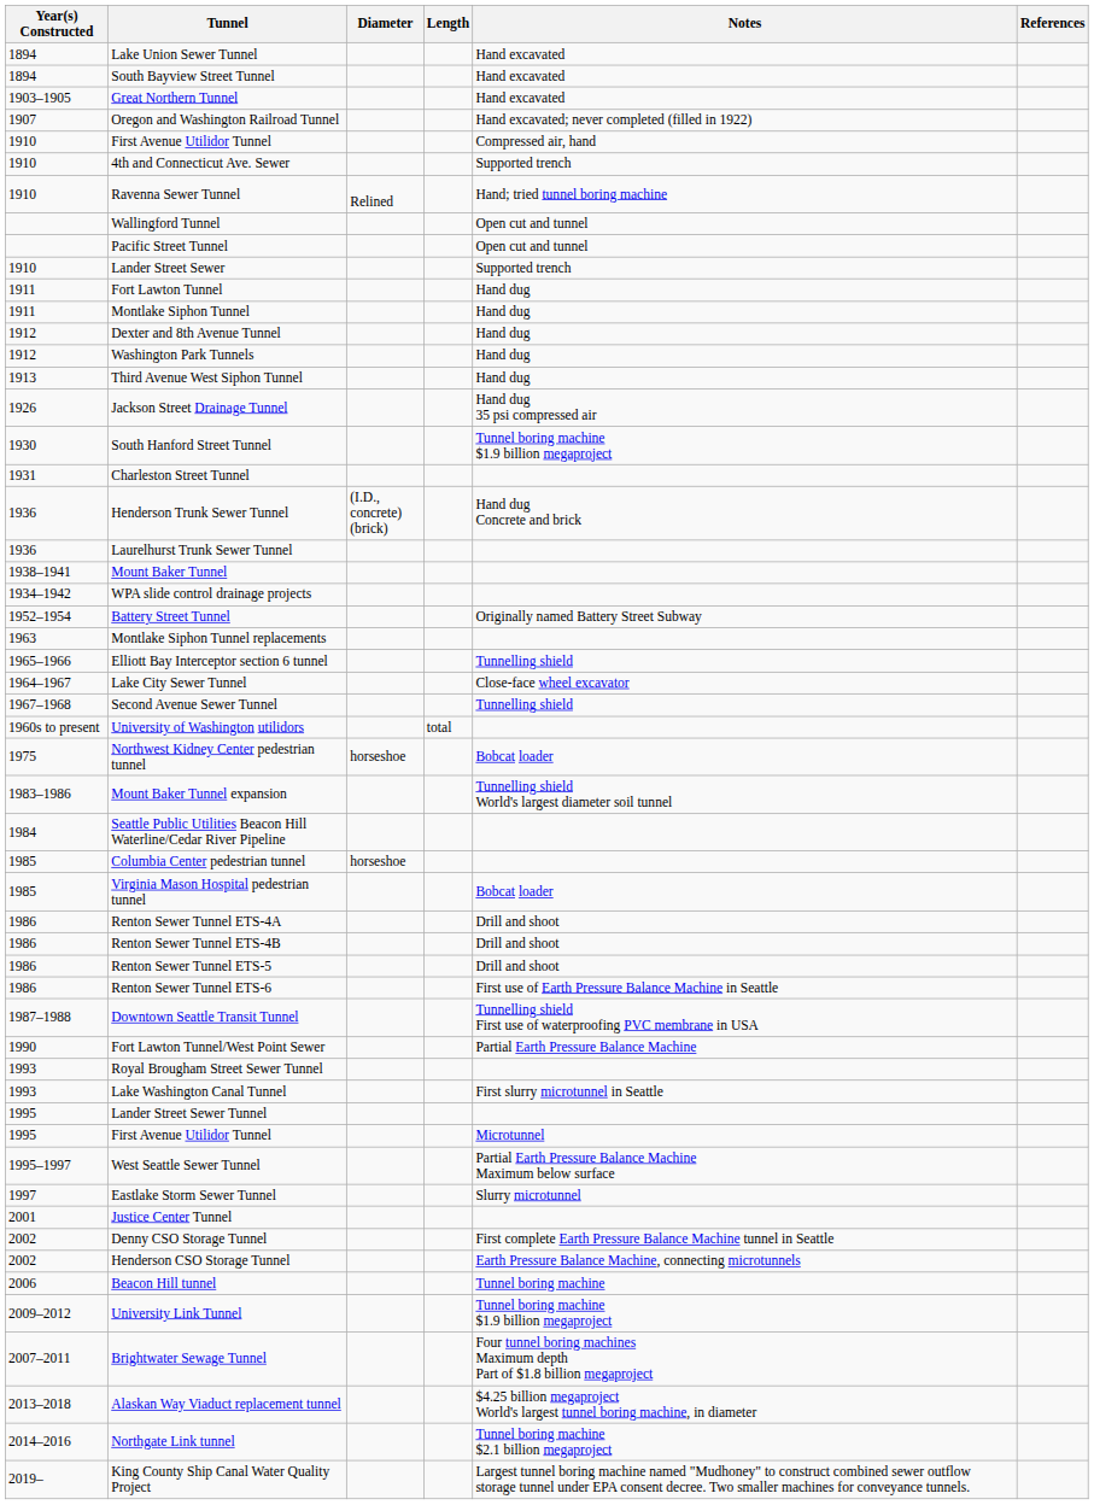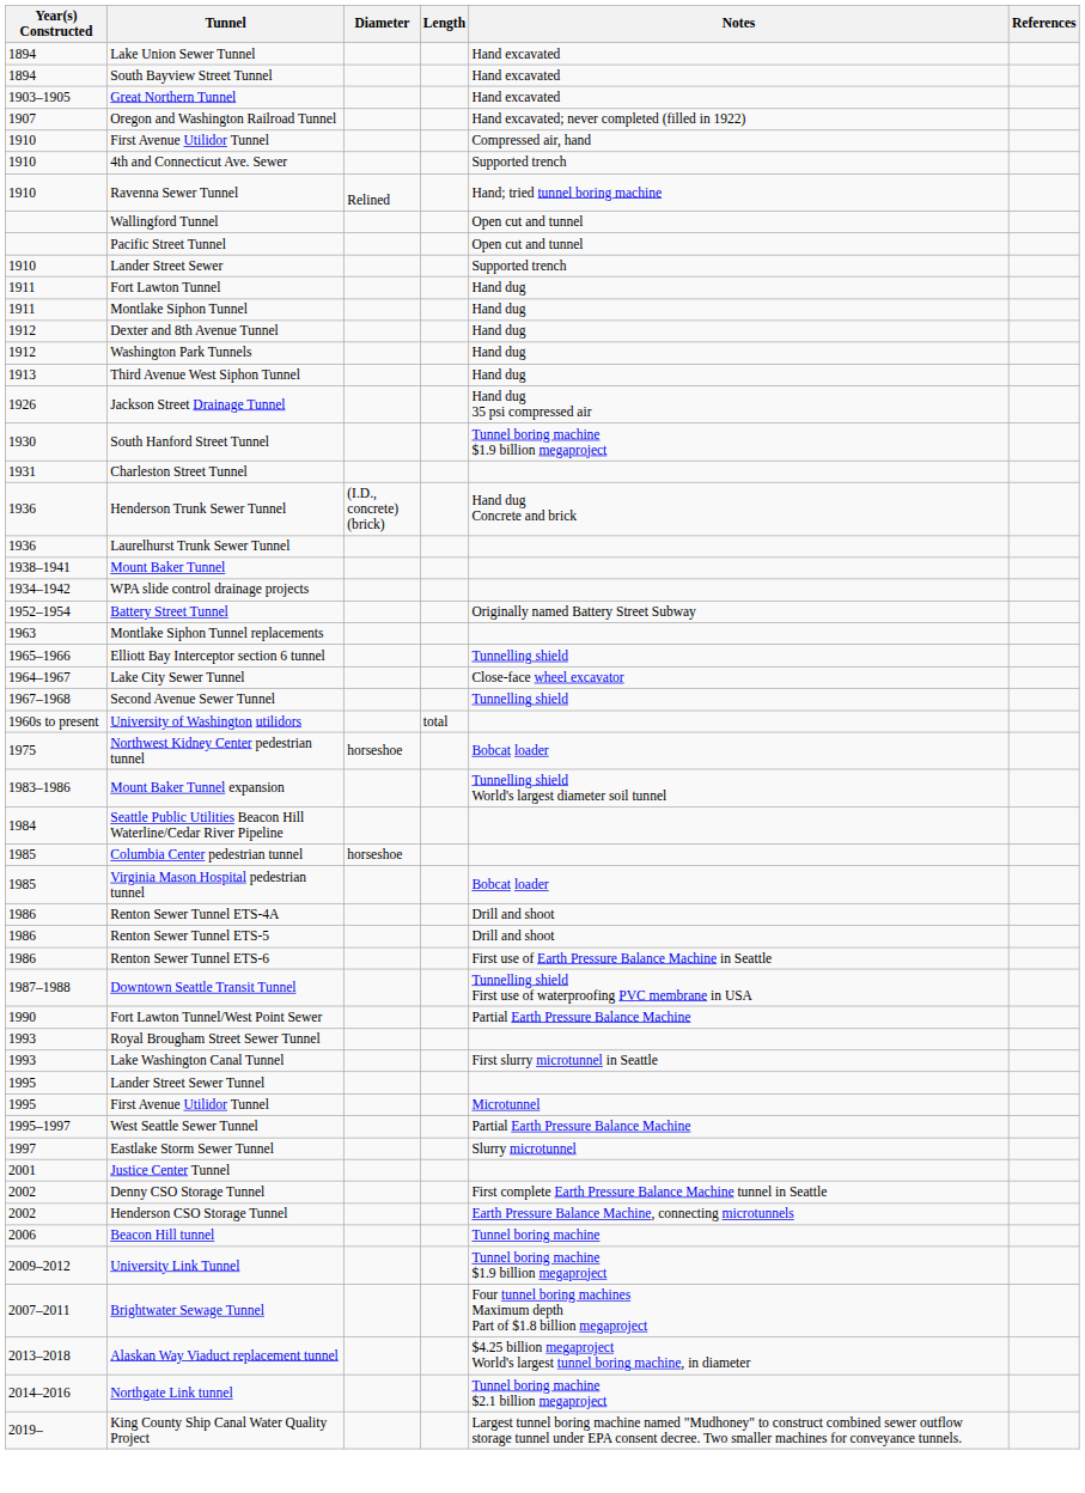- row: 1986 | Renton Sewer Tunnel ETS-4B | Drill and shoot
West Seattle Sewer Tunnel | Notes: Partial Earth Pressure Balance Machine Maximum below surface -> Partial Earth Pressure Balance Machine
